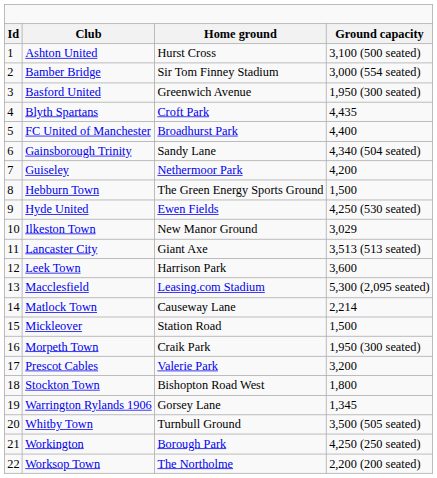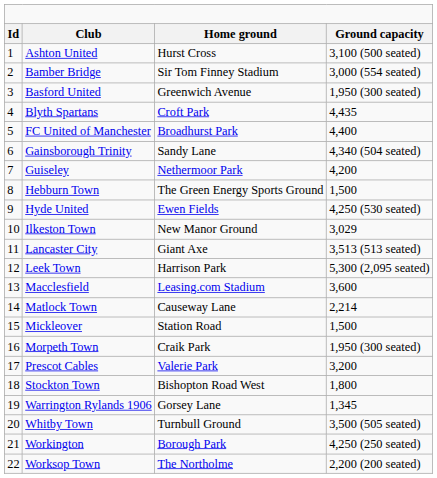Leek Town | column 4: 3,600 -> 5,300 (2,095 seated)
Macclesfield | column 4: 5,300 (2,095 seated) -> 3,600
